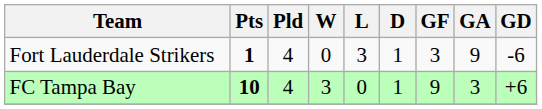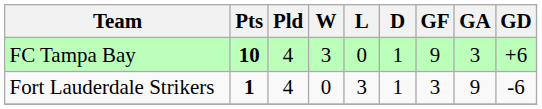rows swapped: FC Tampa Bay <-> Fort Lauderdale Strikers
